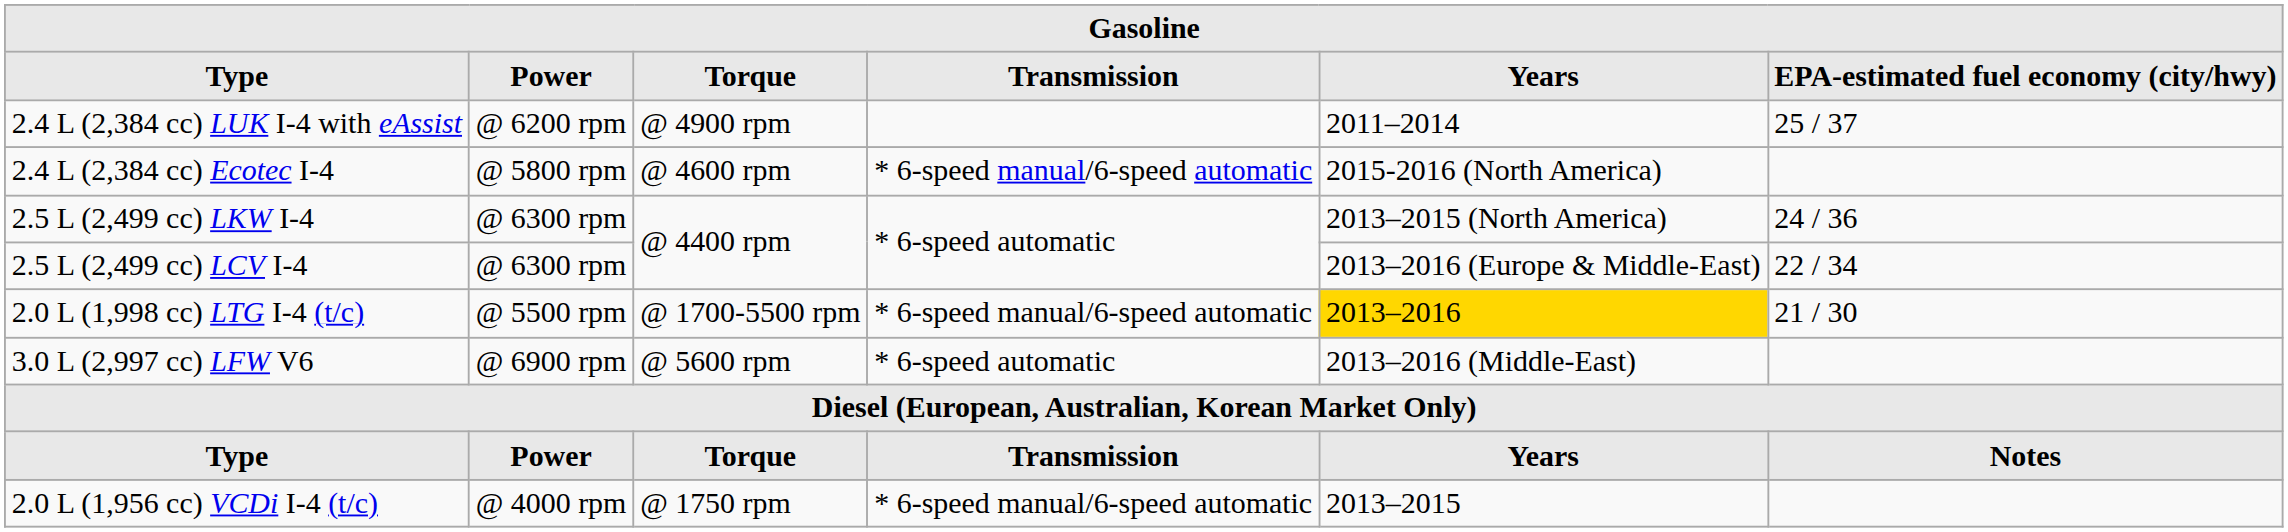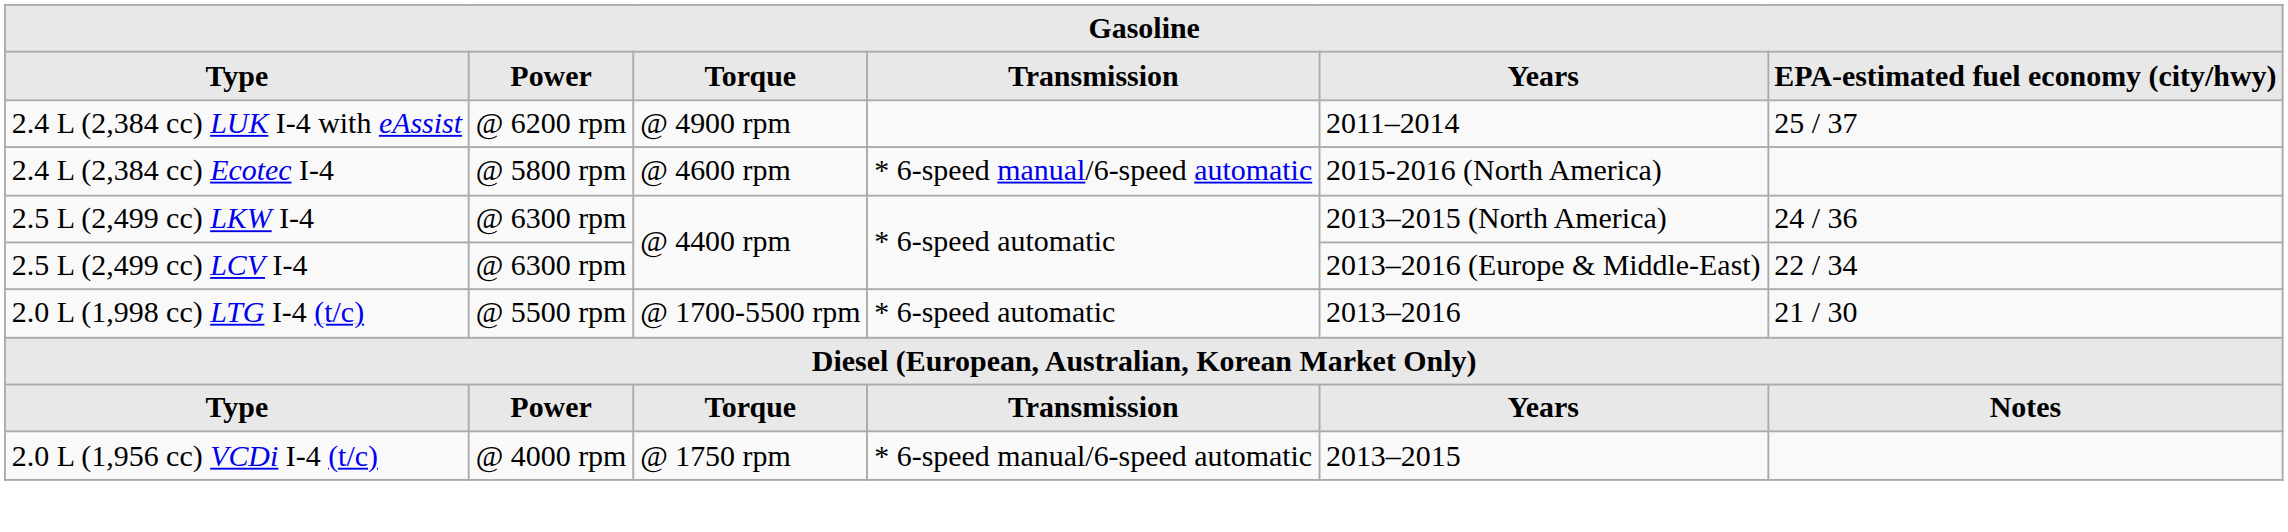2.0 L (1,998 cc) LTG I-4 (t/c) | Transmission: * 6-speed manual/6-speed automatic -> * 6-speed automatic
2.0 L (1,998 cc) LTG I-4 (t/c) | Years: gold background -> no background
- row: 3.0 L (2,997 cc) LFW V6 | @ 6900 rpm | @ 5600 rpm | * 6-speed automatic | 2013–2016 (Middle-East)
